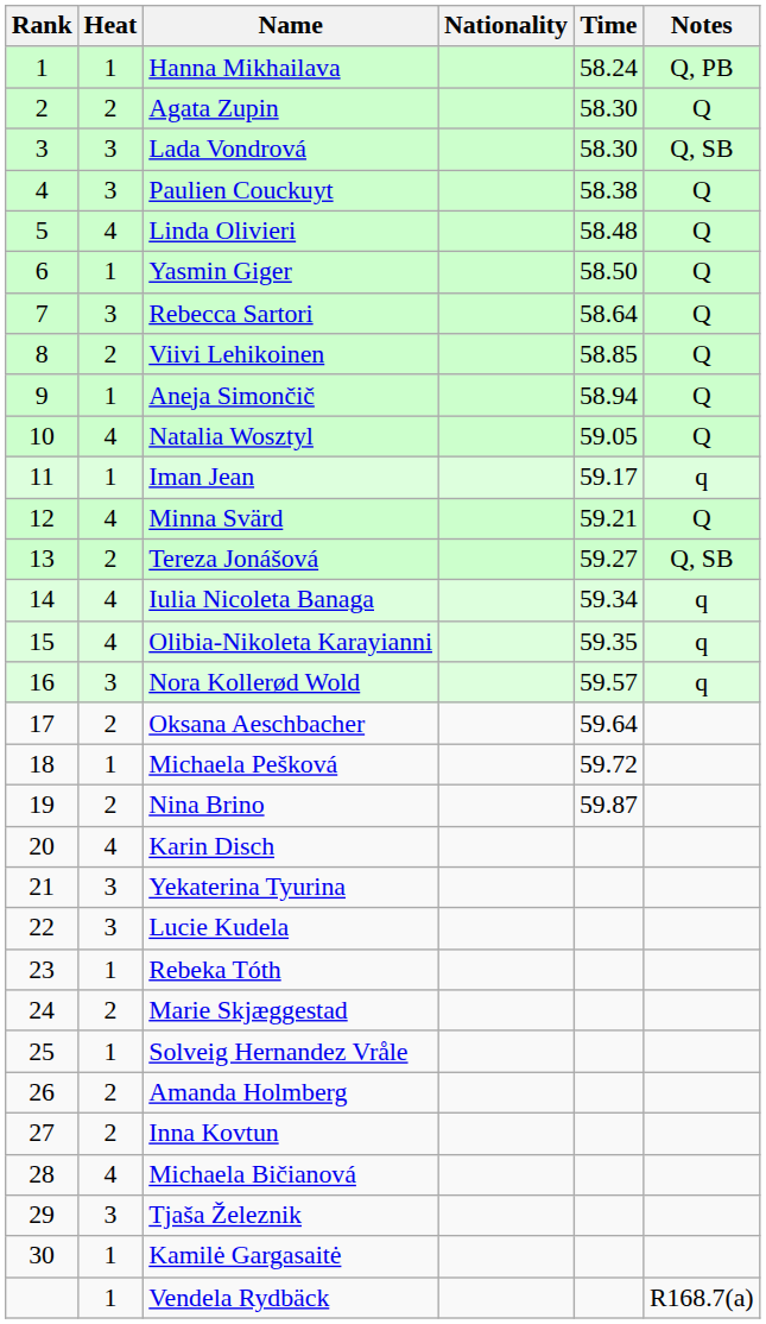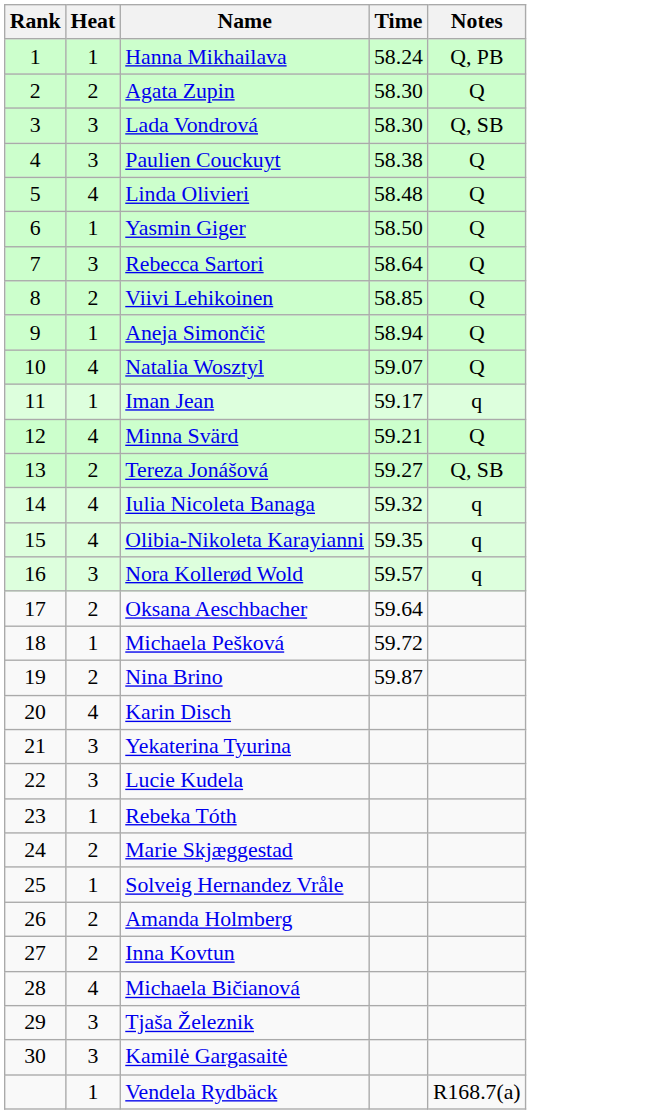- column: Nationality
Natalia Wosztyl | Time: 59.05 -> 59.07
Iulia Nicoleta Banaga | Time: 59.34 -> 59.32
Kamilė Gargasaitė | Heat: 1 -> 3
